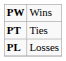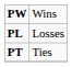rows swapped: PL <-> PT
